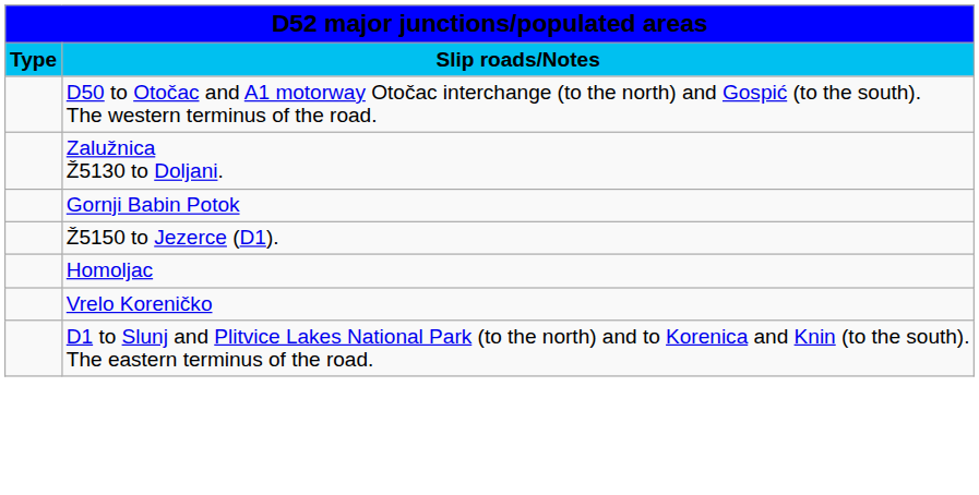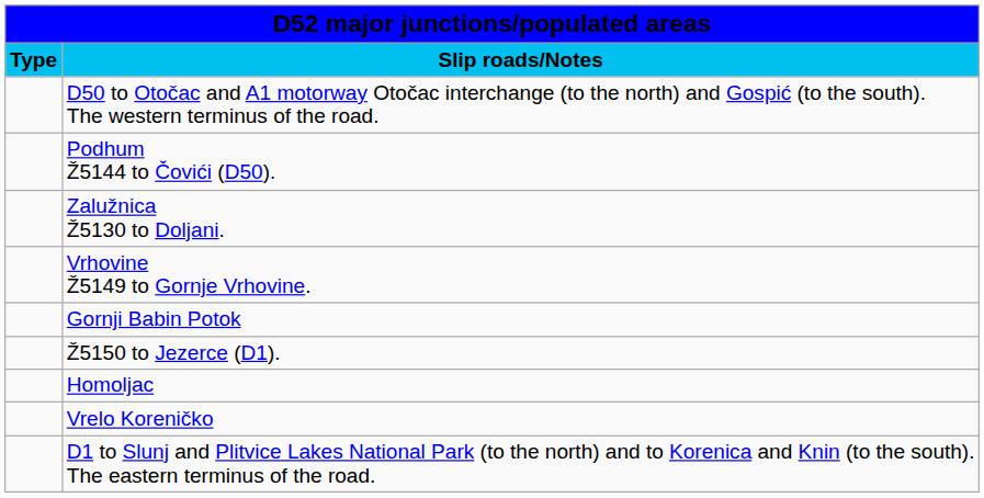+ row: Podhum Ž5144 to Čovići (D50).
+ row: Vrhovine Ž5149 to Gornje Vrhovine.
